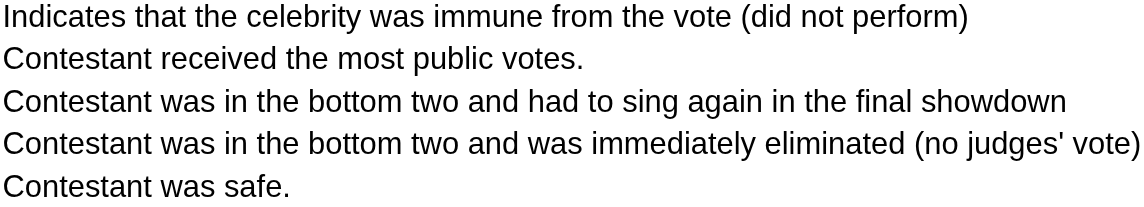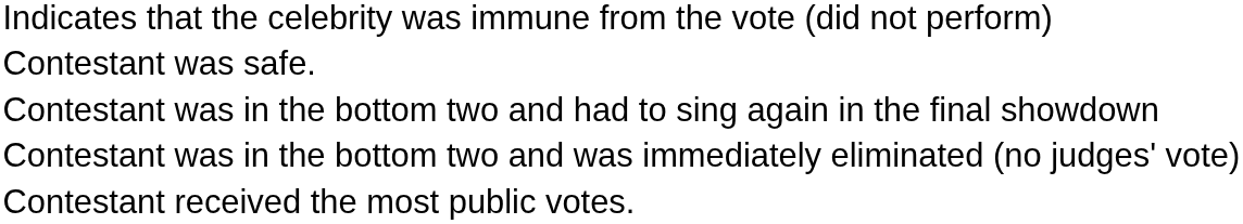rows swapped: Contestant was safe. <-> Contestant received the most public votes.
